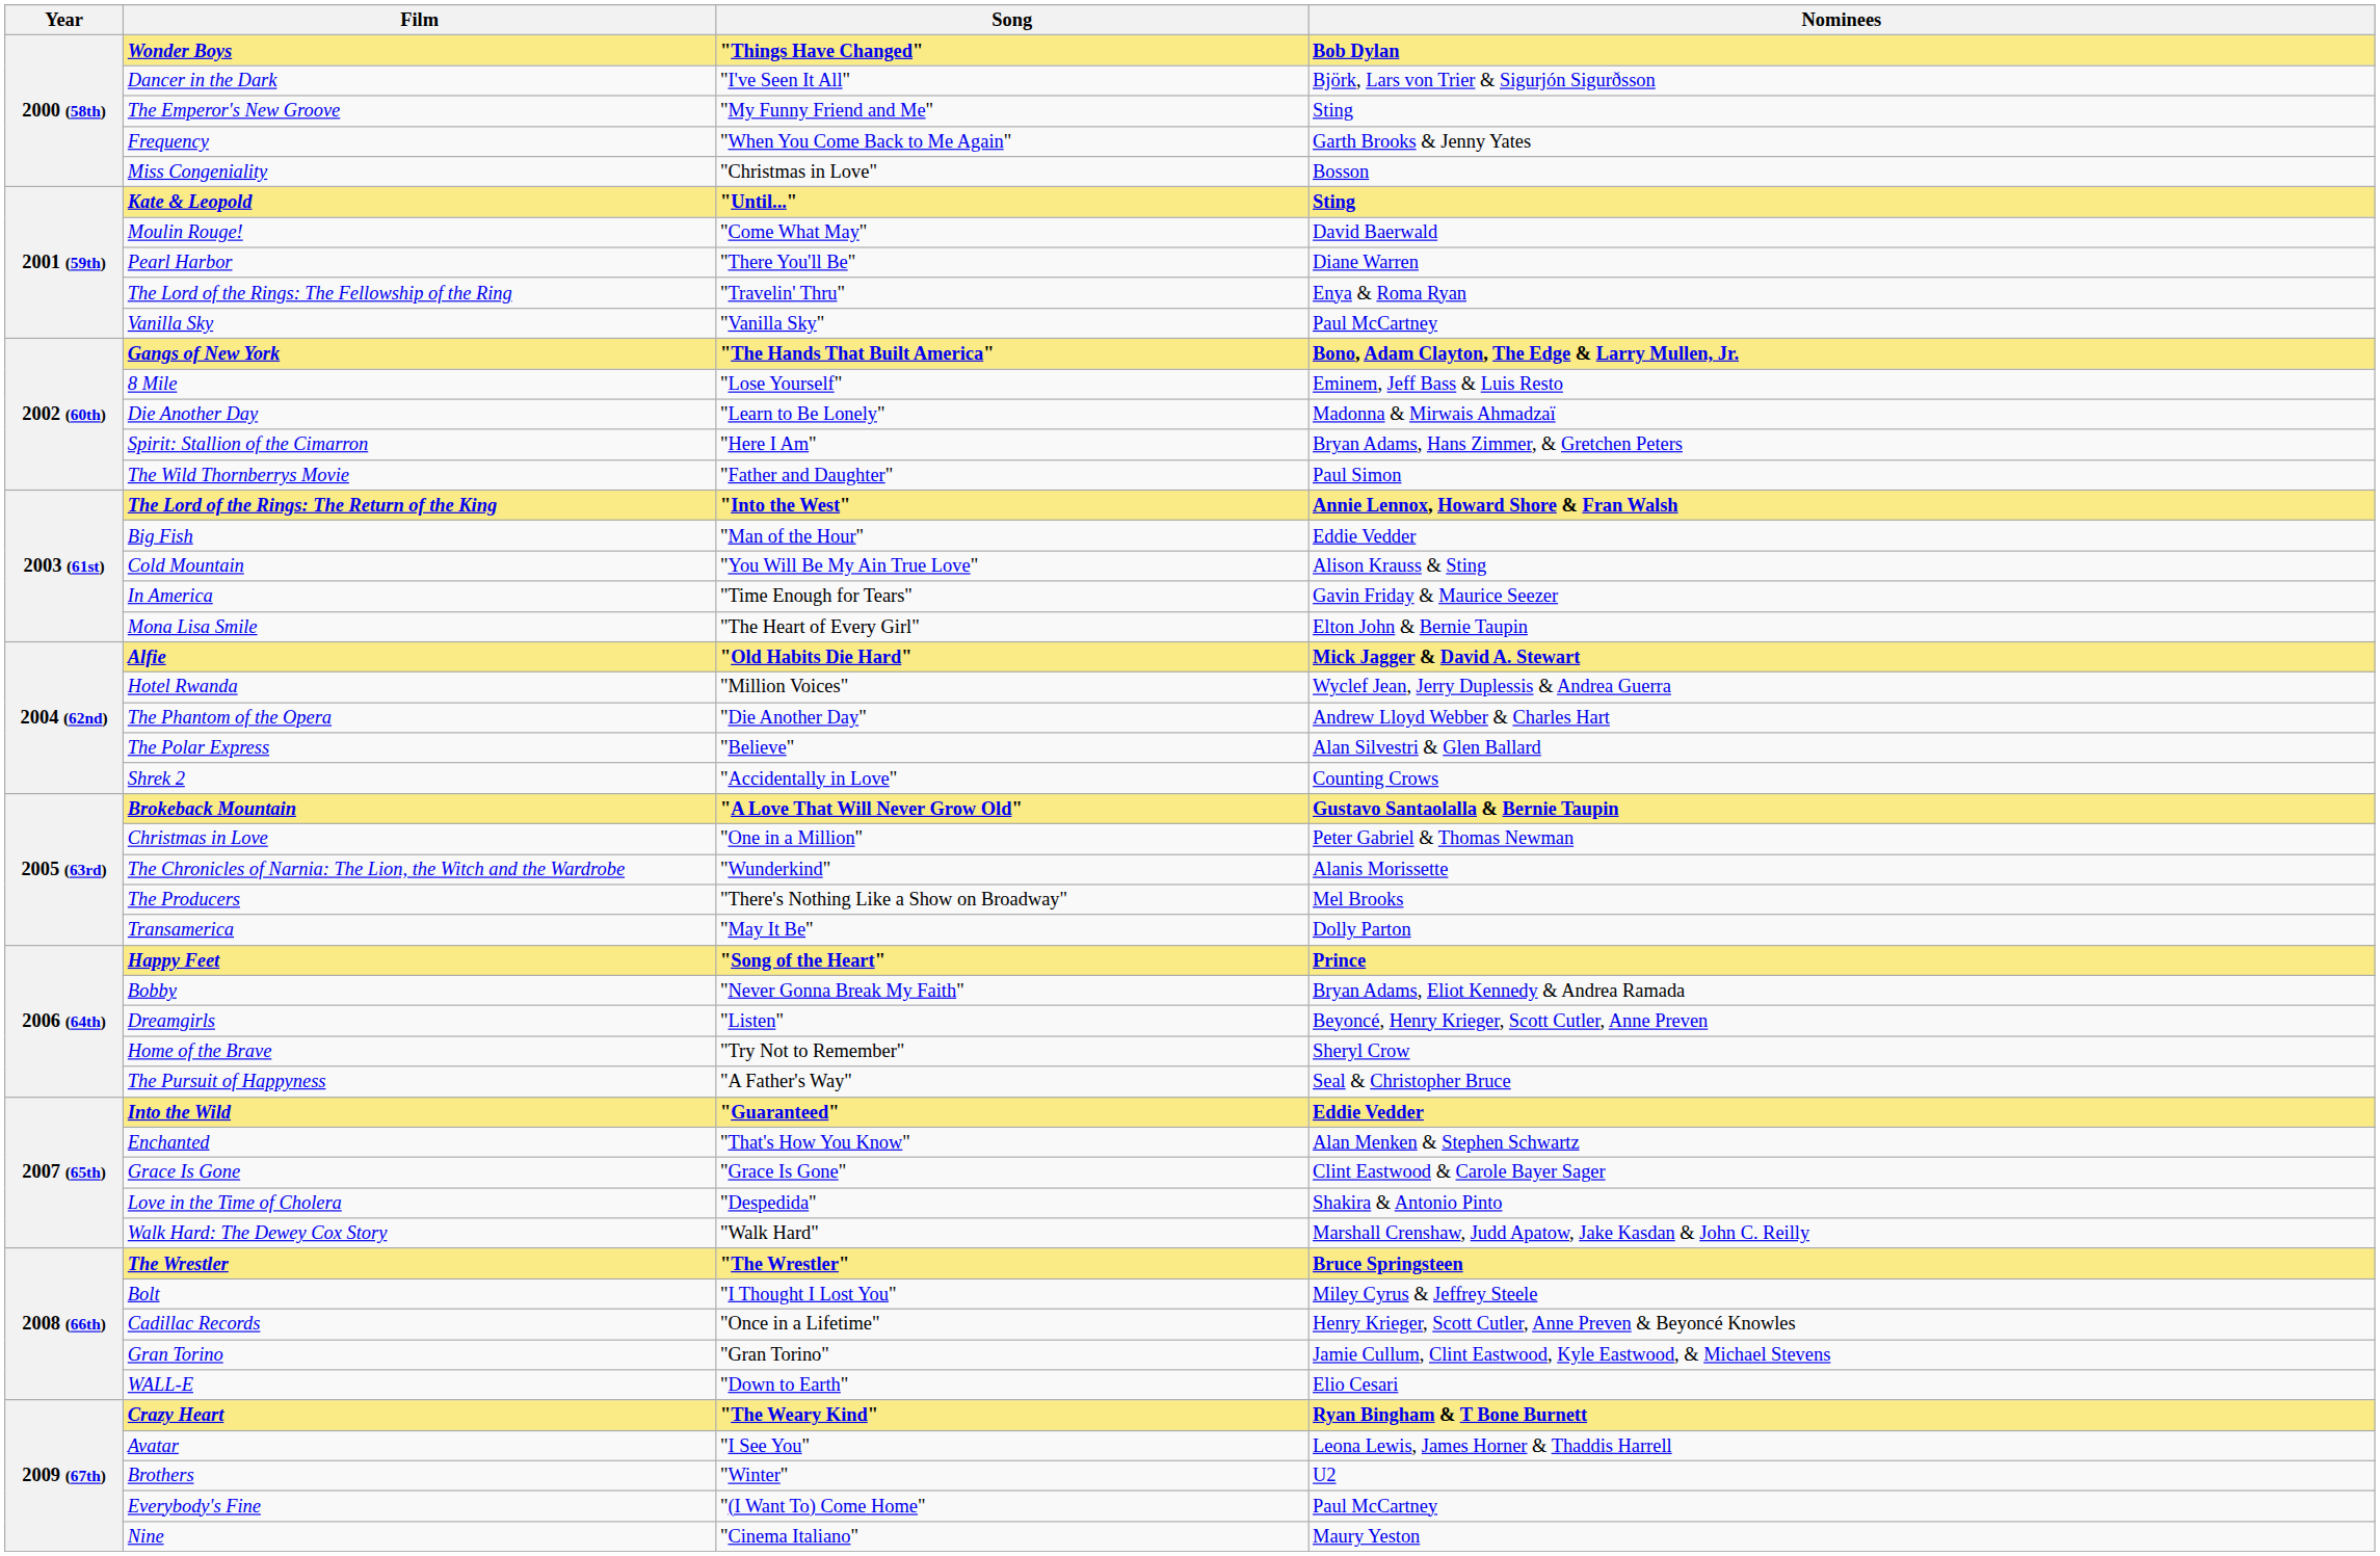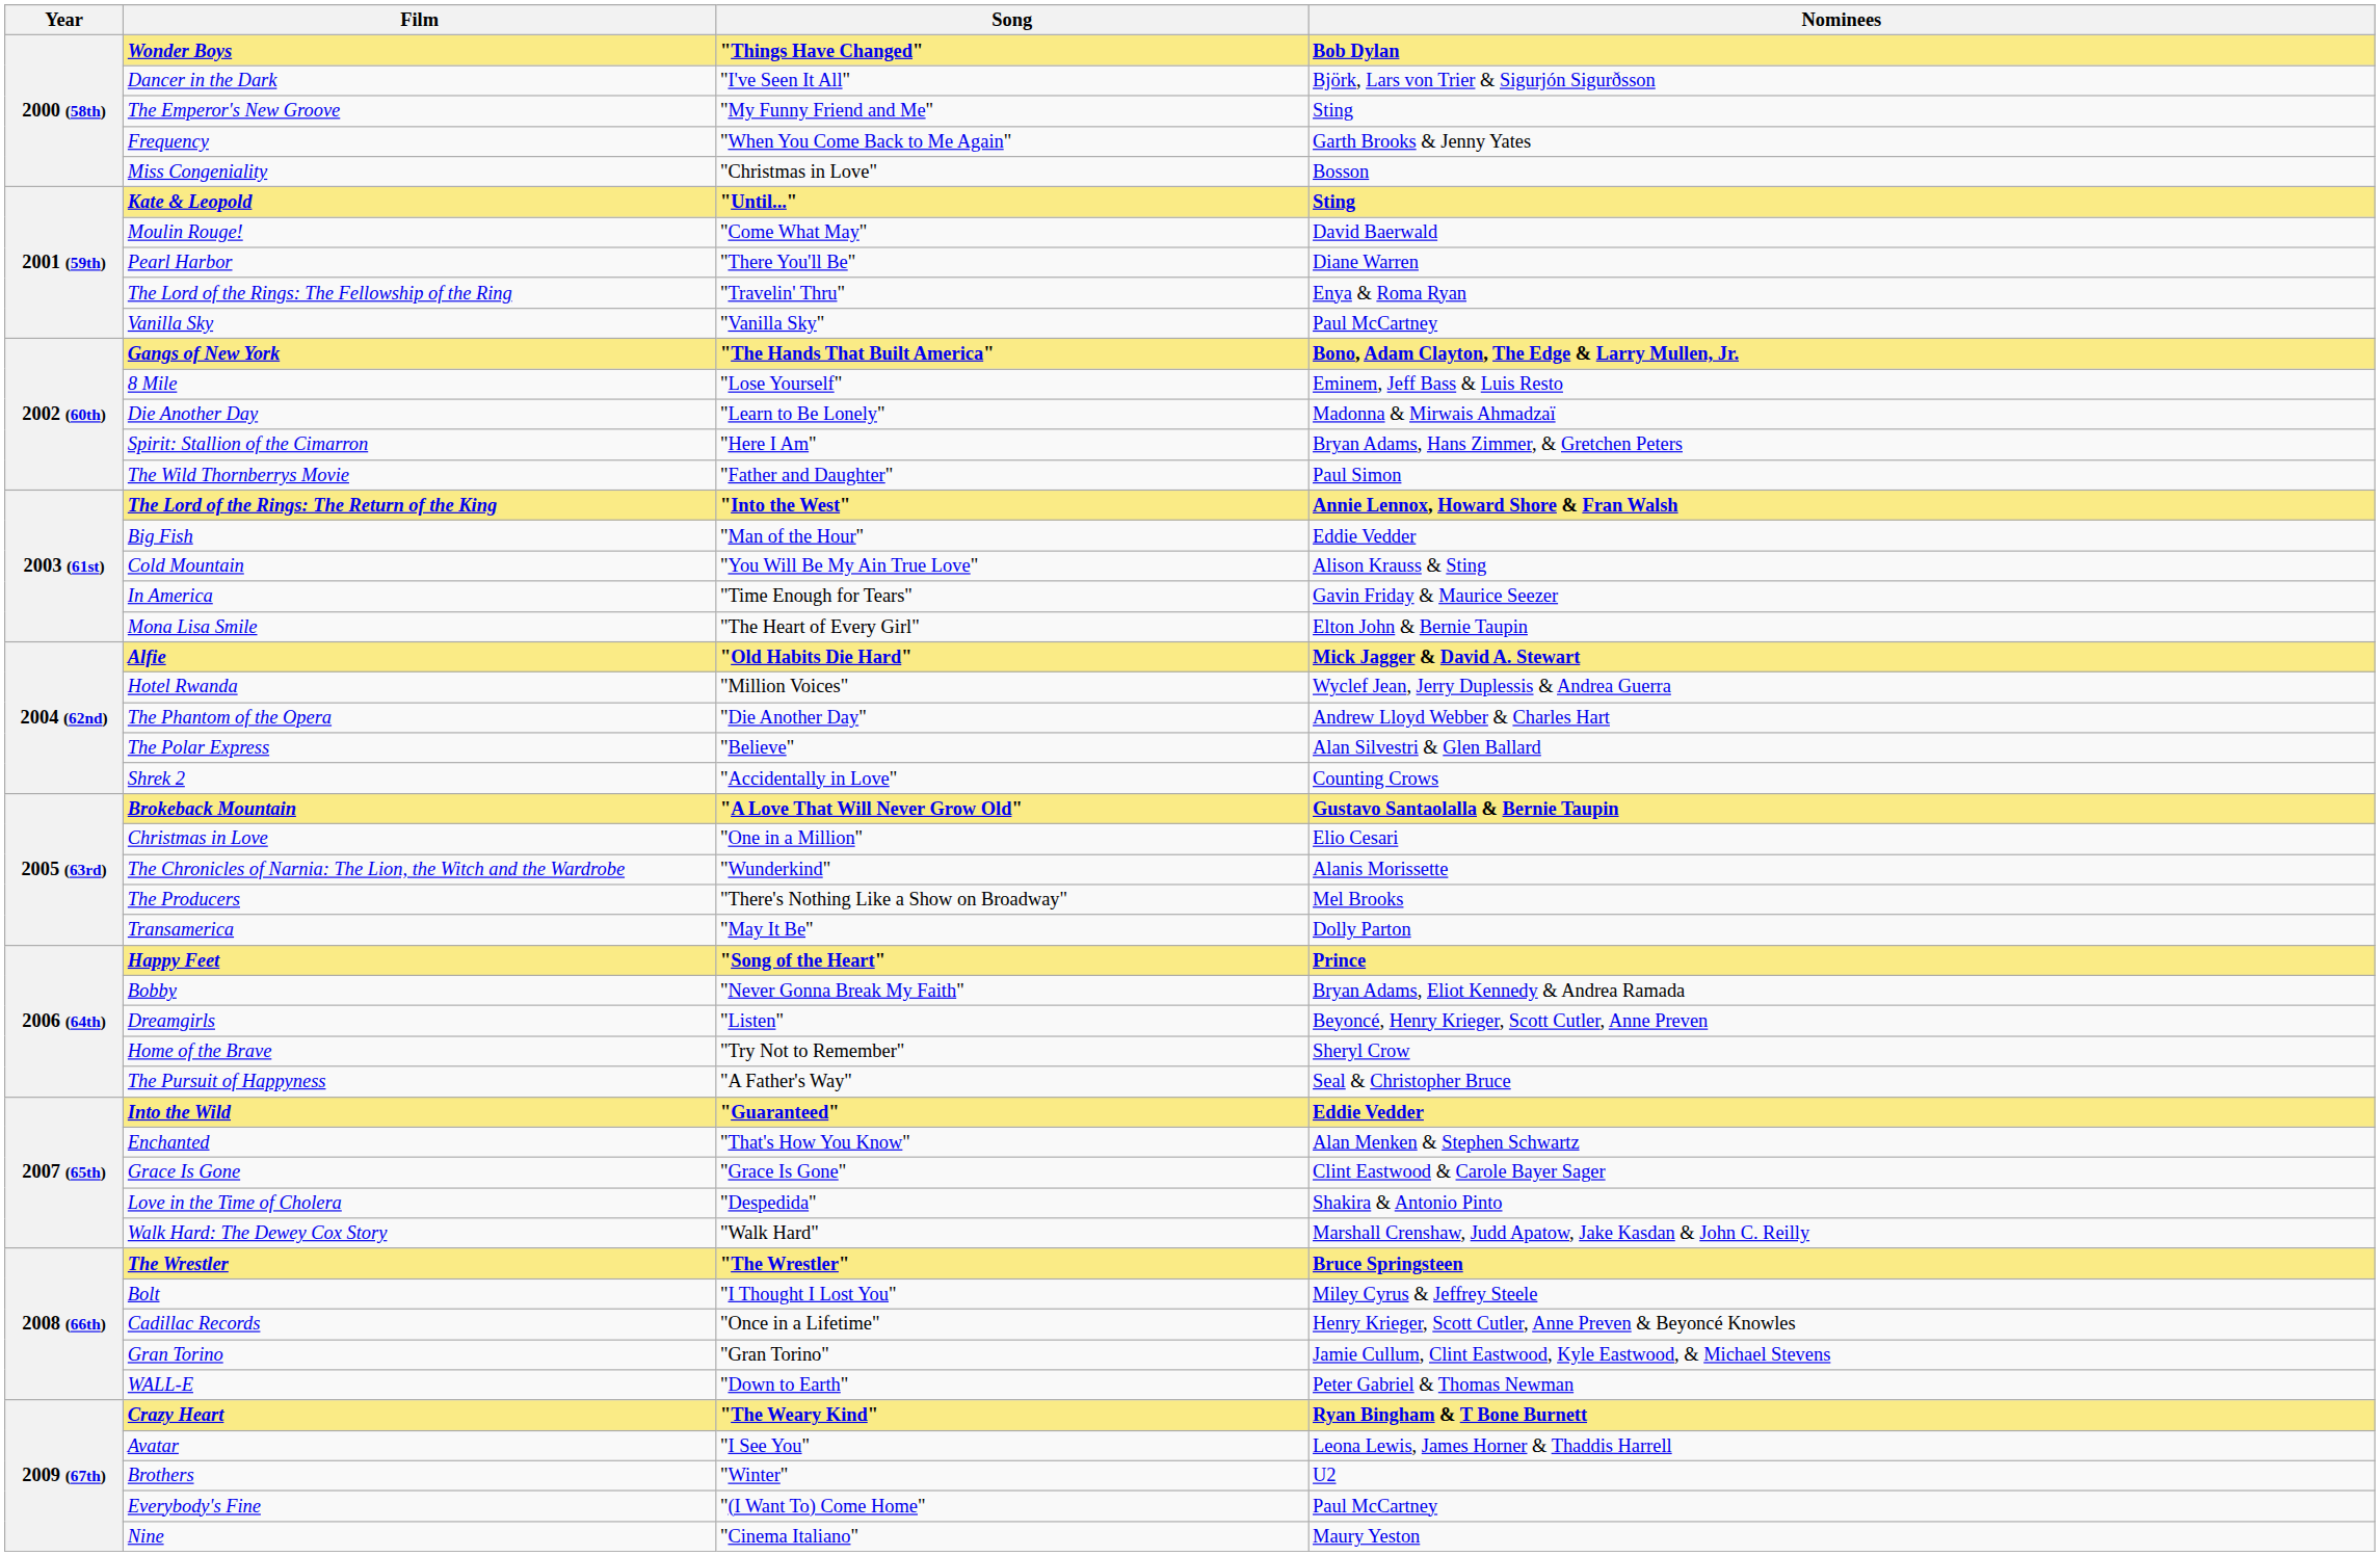Christmas in Love | Nominees: Peter Gabriel & Thomas Newman -> Elio Cesari
WALL-E | Nominees: Elio Cesari -> Peter Gabriel & Thomas Newman
